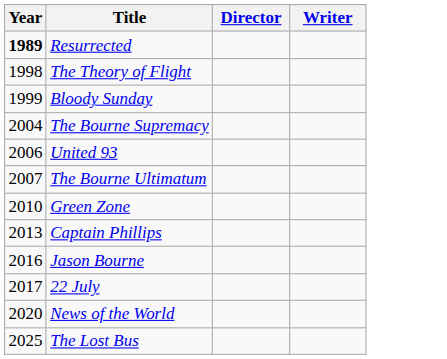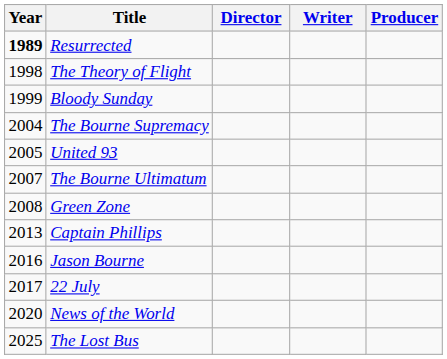+ column: Producer
United 93 | Year: 2006 -> 2005
Green Zone | Year: 2010 -> 2008
